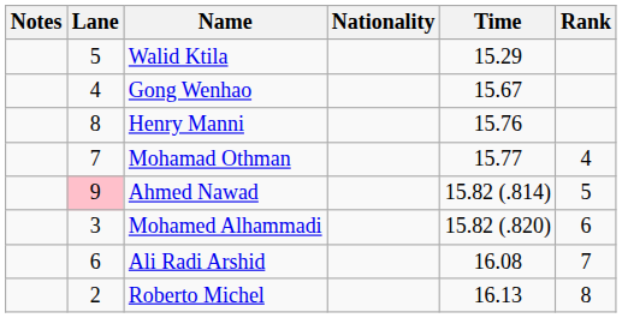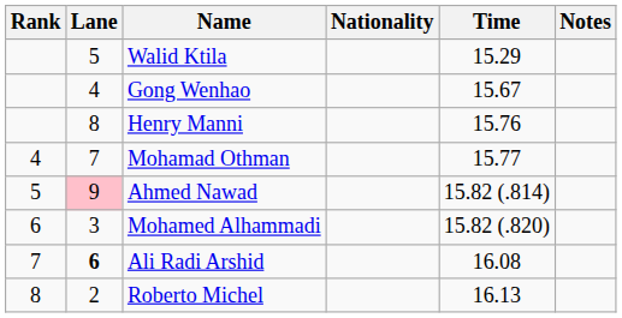columns swapped: Rank <-> Notes
Ali Radi Arshid | Lane: normal -> bold
